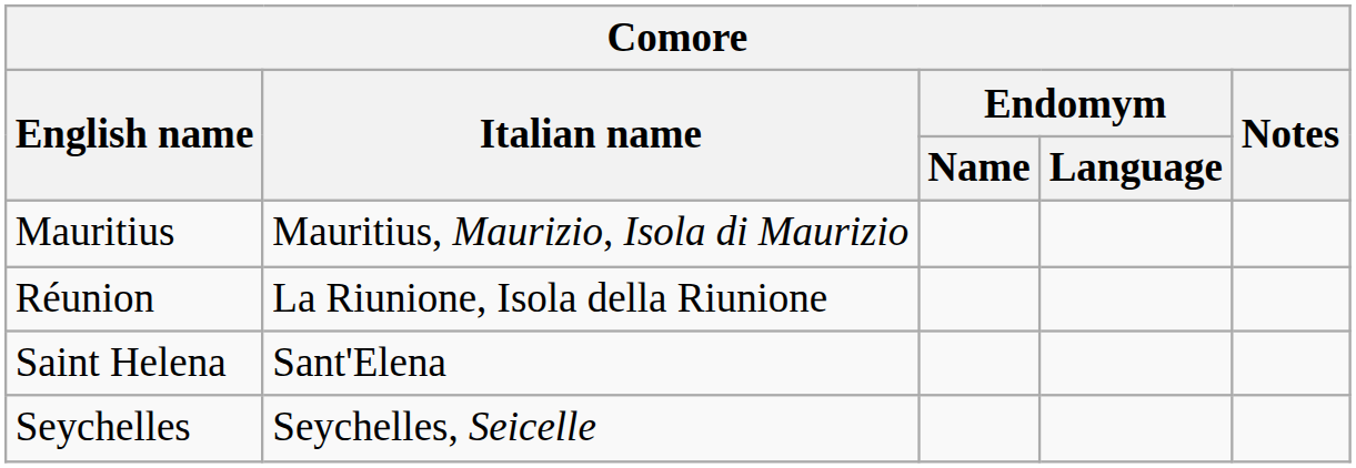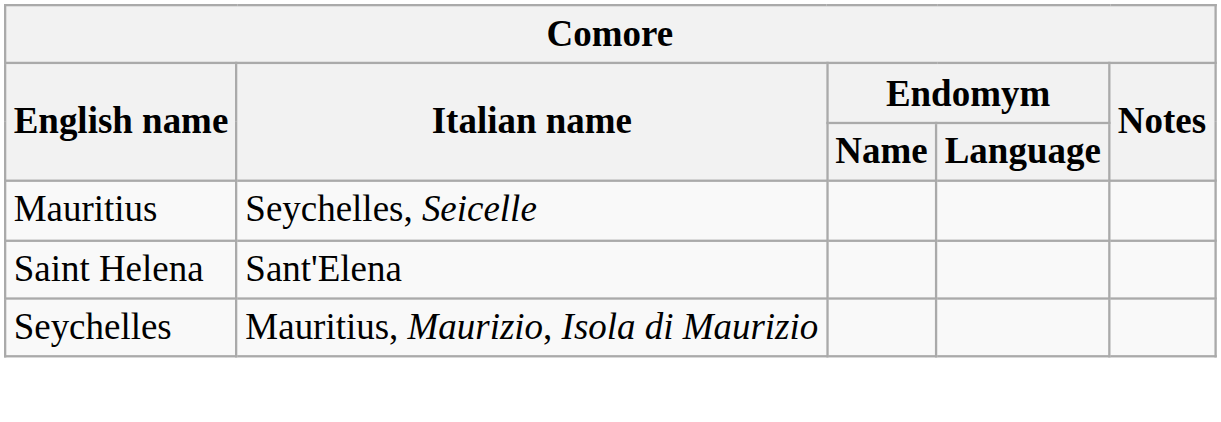Mauritius | Italian name: Mauritius, Maurizio, Isola di Maurizio -> Seychelles, Seicelle
- row: Réunion | La Riunione, Isola della Riunione
Seychelles | Italian name: Seychelles, Seicelle -> Mauritius, Maurizio, Isola di Maurizio
